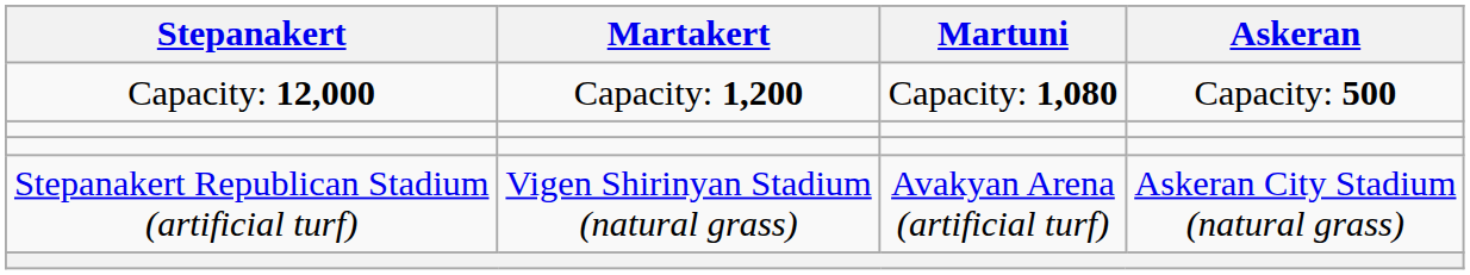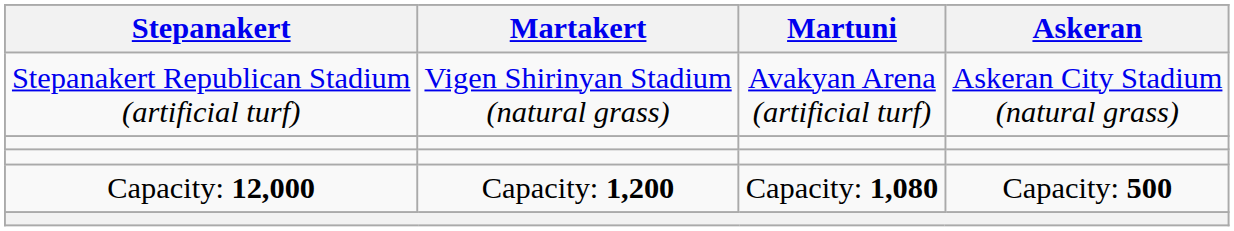rows swapped: Stepanakert Republican Stadium (artificial turf) <-> Capacity: 12,000
